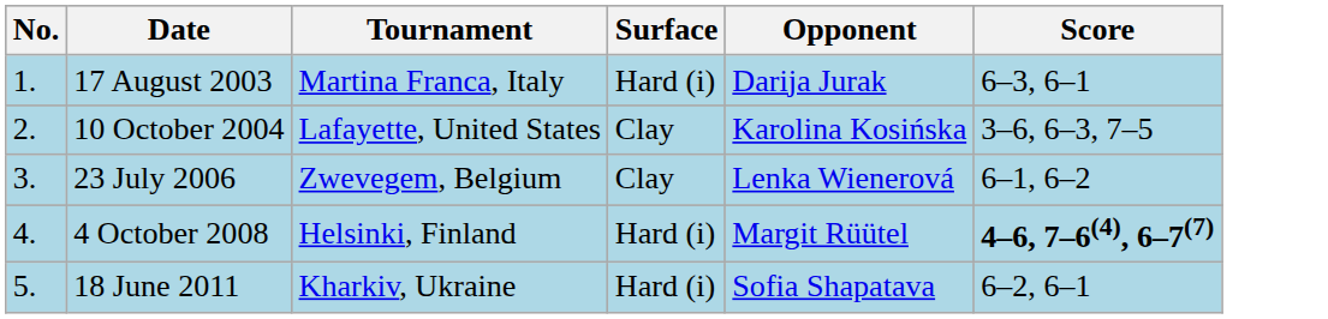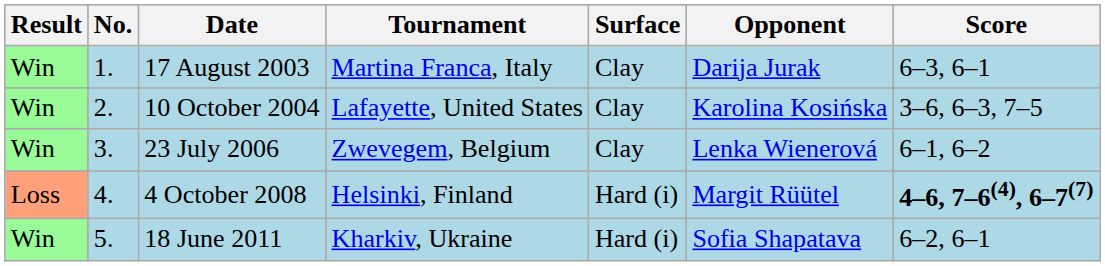+ column: Result | Win | Win | Win | Loss | Win
17 August 2003 | Surface: Hard (i) -> Clay
